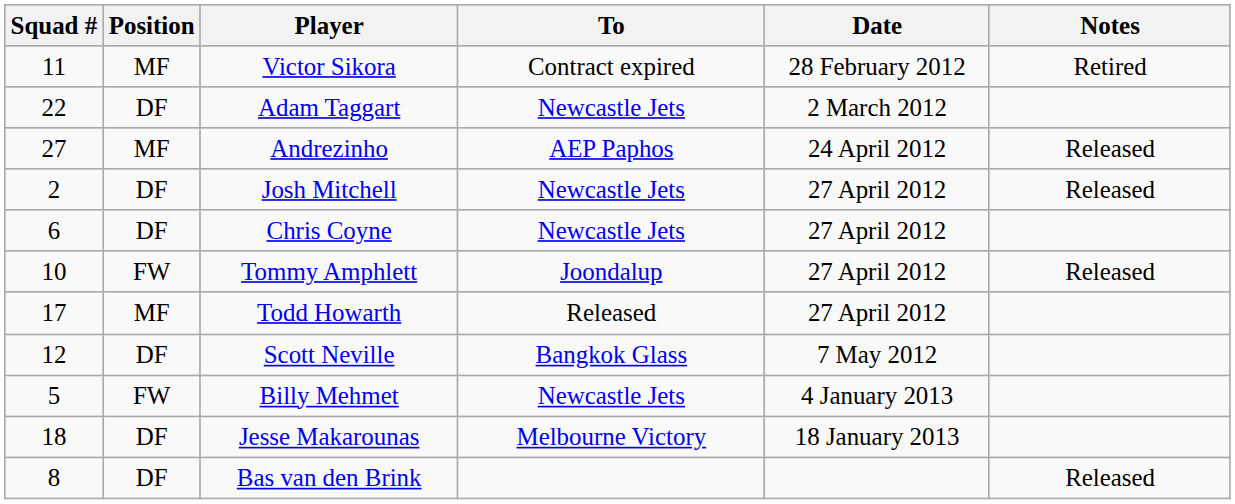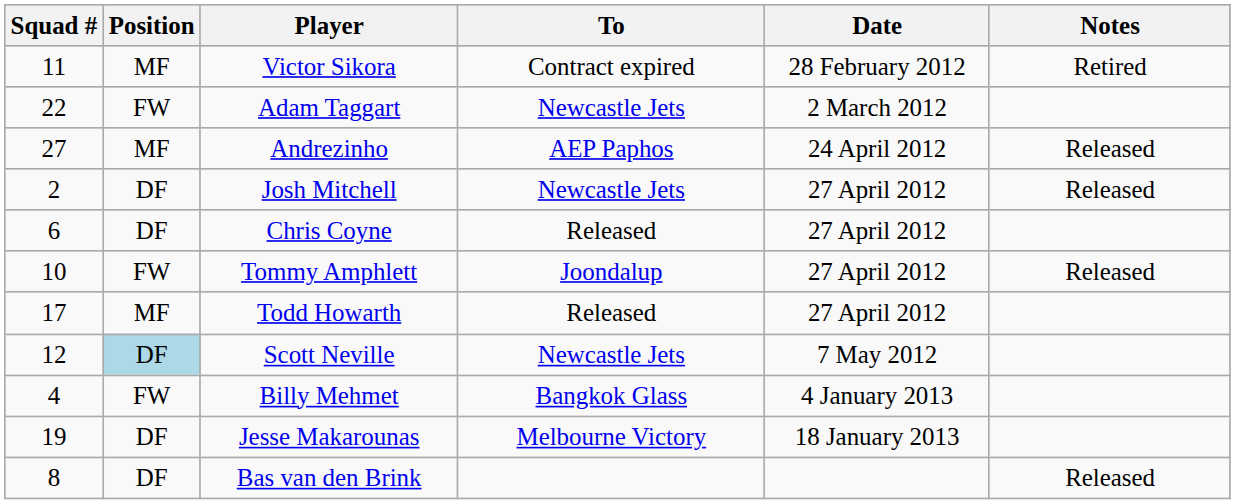Adam Taggart | Position: DF -> FW
Chris Coyne | To: Newcastle Jets -> Released
Scott Neville | Position: no background -> lightblue background
Scott Neville | To: Bangkok Glass -> Newcastle Jets
Billy Mehmet | Squad #: 5 -> 4
Billy Mehmet | To: Newcastle Jets -> Bangkok Glass
Jesse Makarounas | Squad #: 18 -> 19
